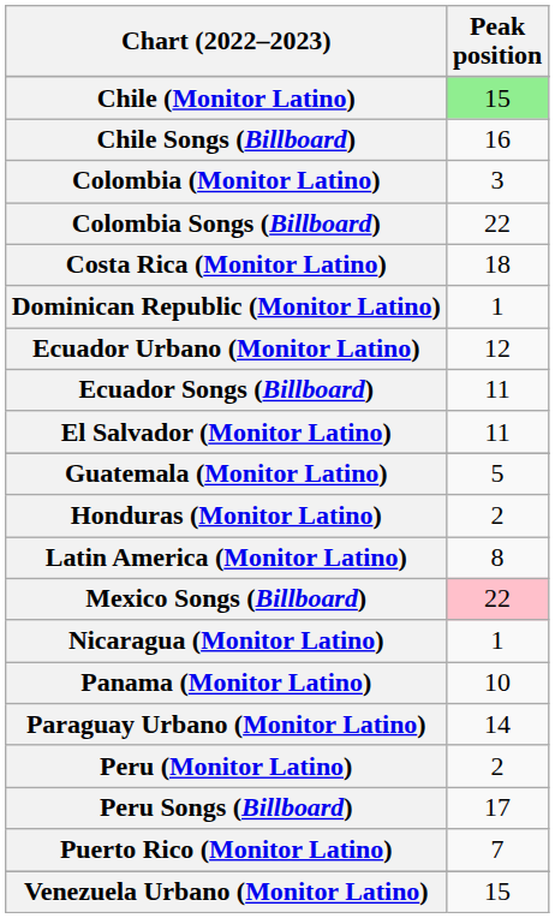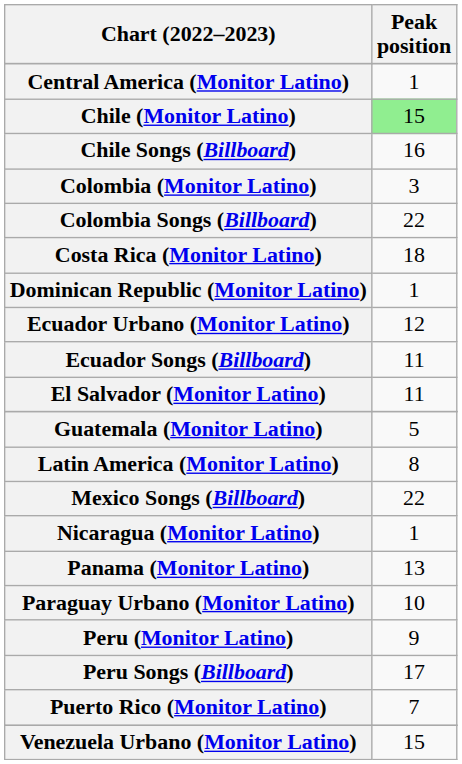+ row: Central America (Monitor Latino) | 1
- row: Honduras (Monitor Latino) | 2
Mexico Songs (Billboard) | Peak position: pink background -> no background
Panama (Monitor Latino) | Peak position: 10 -> 13
Paraguay Urbano (Monitor Latino) | Peak position: 14 -> 10
Peru (Monitor Latino) | Peak position: 2 -> 9
